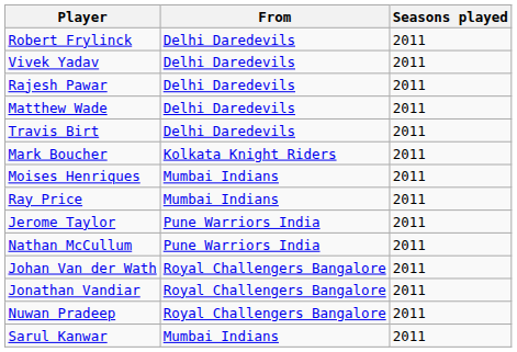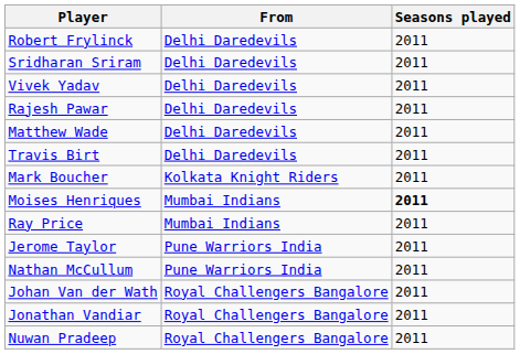+ row: Sridharan Sriram | Delhi Daredevils | 2011
Moises Henriques | Seasons played: normal -> bold
- row: Sarul Kanwar | Mumbai Indians | 2011
